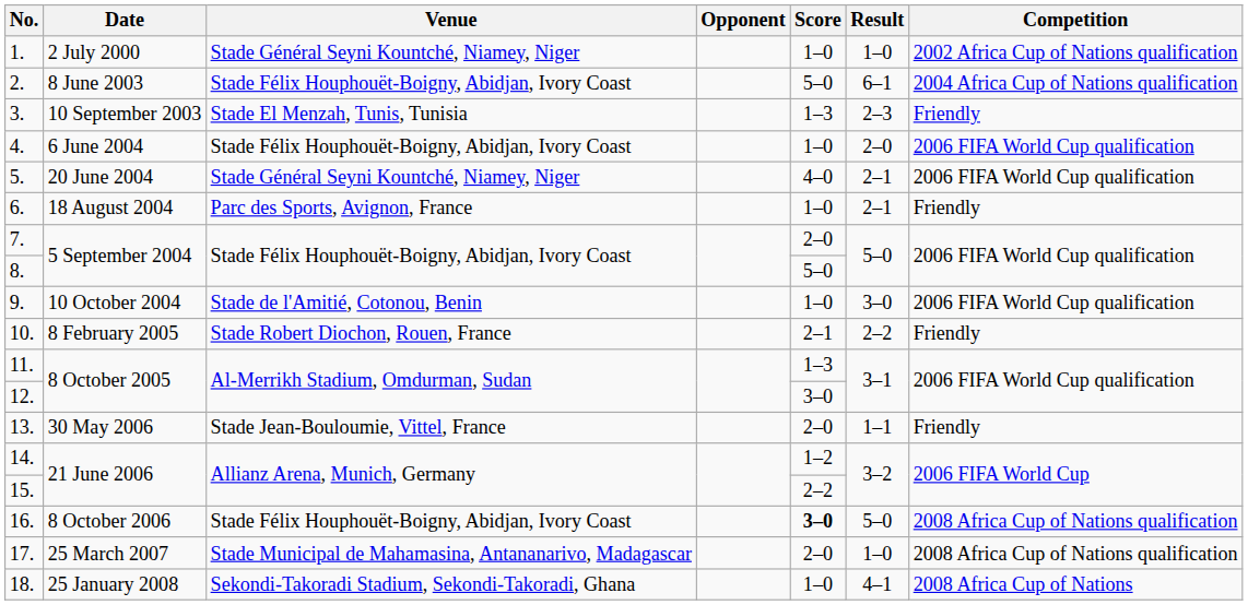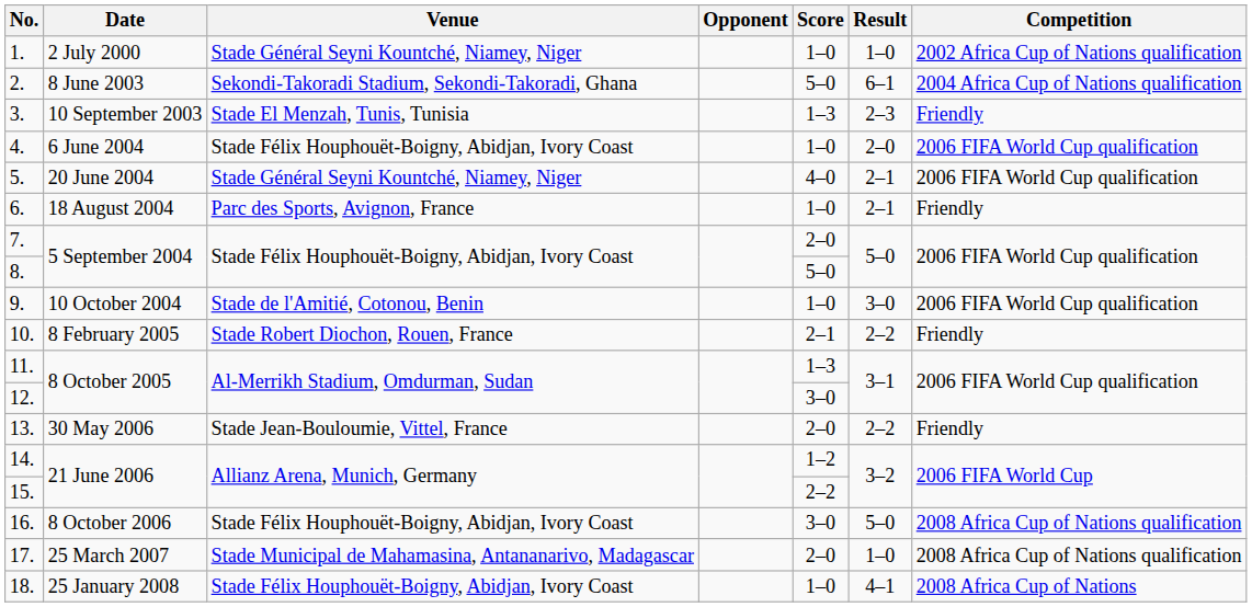2. | Venue: Stade Félix Houphouët-Boigny, Abidjan, Ivory Coast -> Sekondi-Takoradi Stadium, Sekondi-Takoradi, Ghana
13. | Result: 1–1 -> 2–2
16. | Score: bold -> normal
18. | Venue: Sekondi-Takoradi Stadium, Sekondi-Takoradi, Ghana -> Stade Félix Houphouët-Boigny, Abidjan, Ivory Coast
